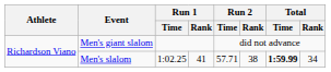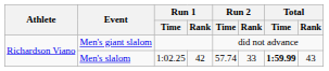Men's slalom | Run 1 / Rank: 41 -> 42
Men's slalom | Run 2 / Time: 57.71 -> 57.74
Men's slalom | Run 2 / Rank: 38 -> 33
Men's slalom | Total / Rank: 34 -> 43
